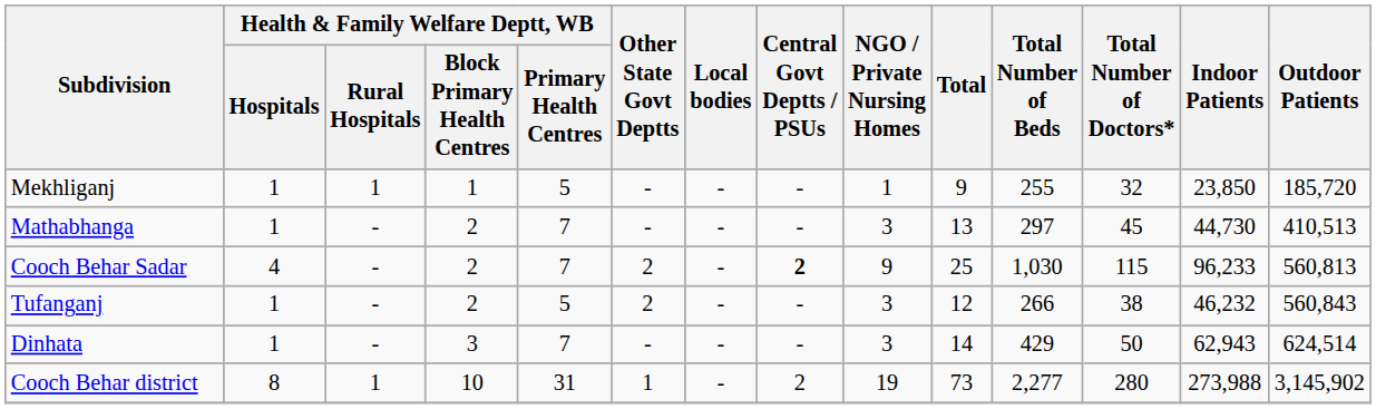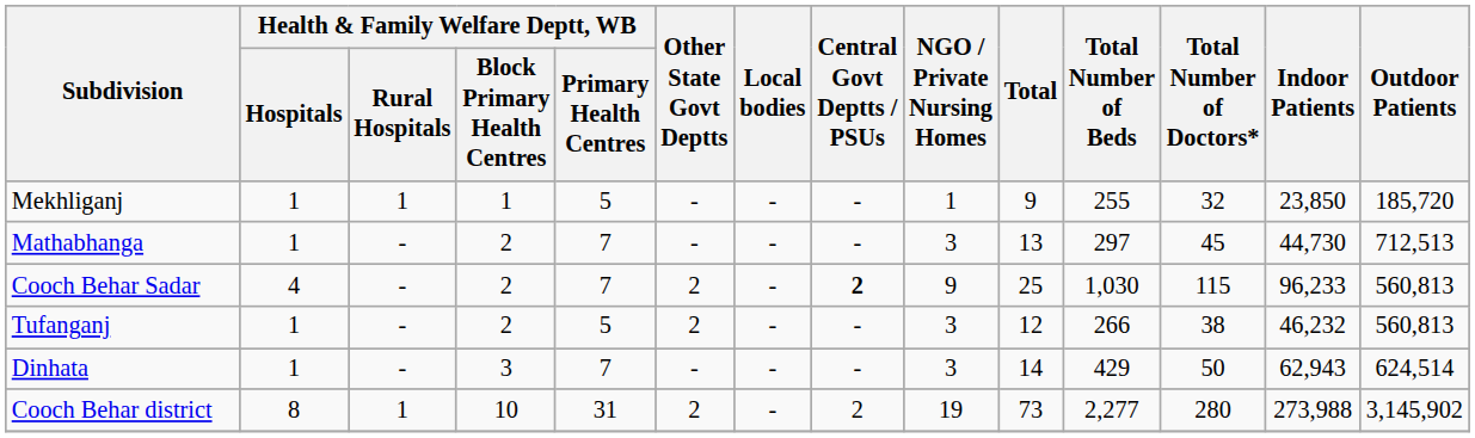Mathabhanga | Outdoor Patients: 410,513 -> 712,513
Tufanganj | Outdoor Patients: 560,843 -> 560,813
Cooch Behar district | Other State Govt Deptts: 1 -> 2
